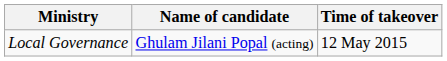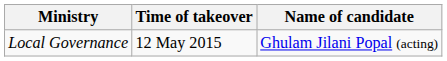columns swapped: Name of candidate <-> Time of takeover
